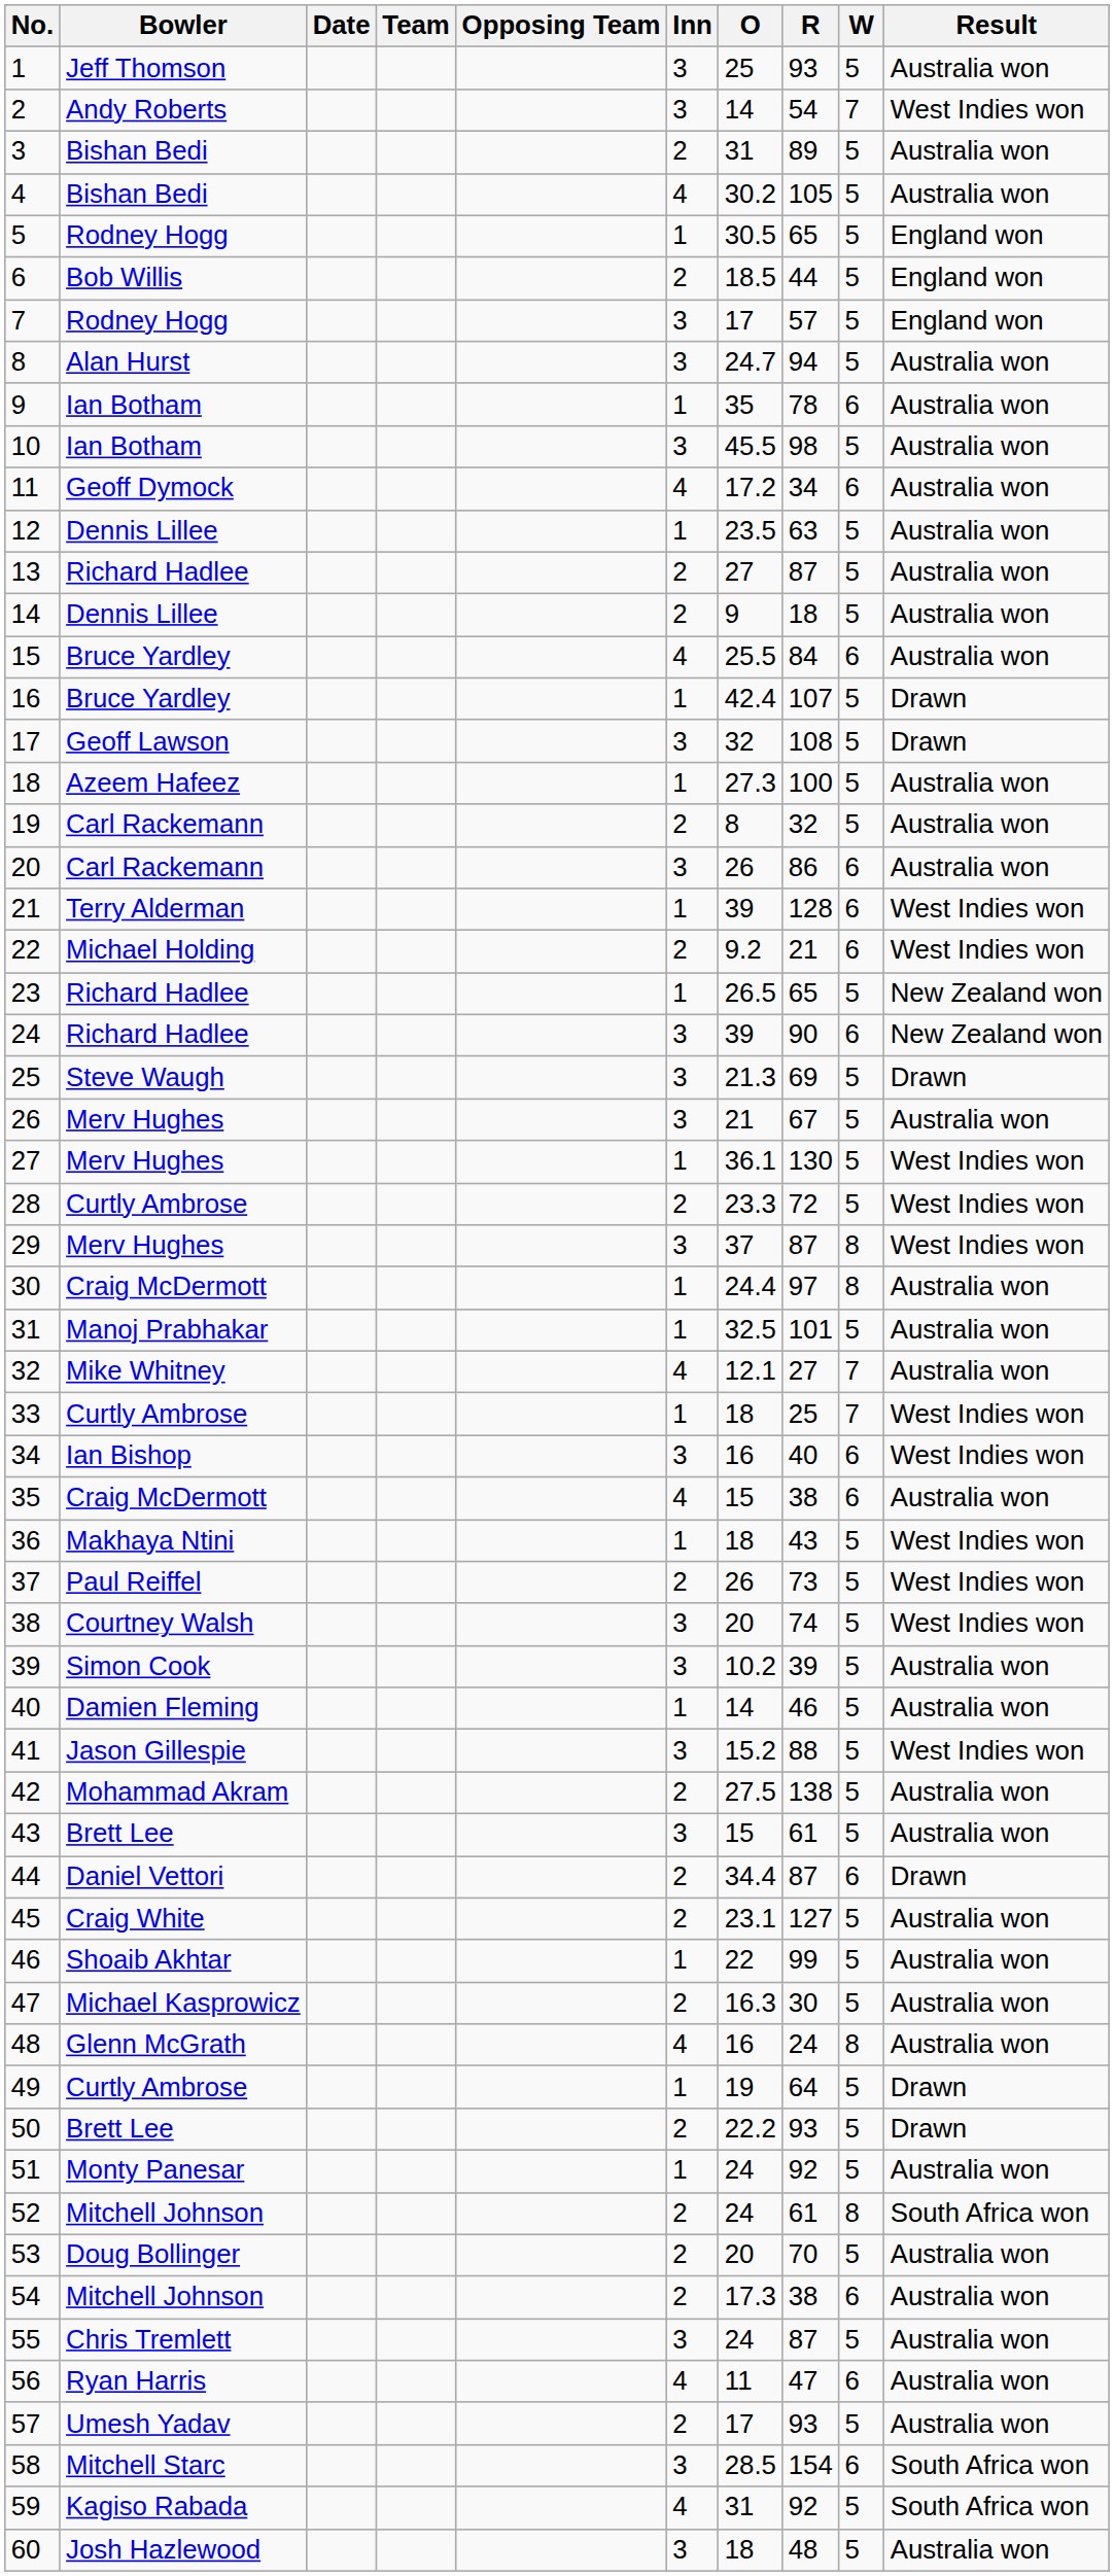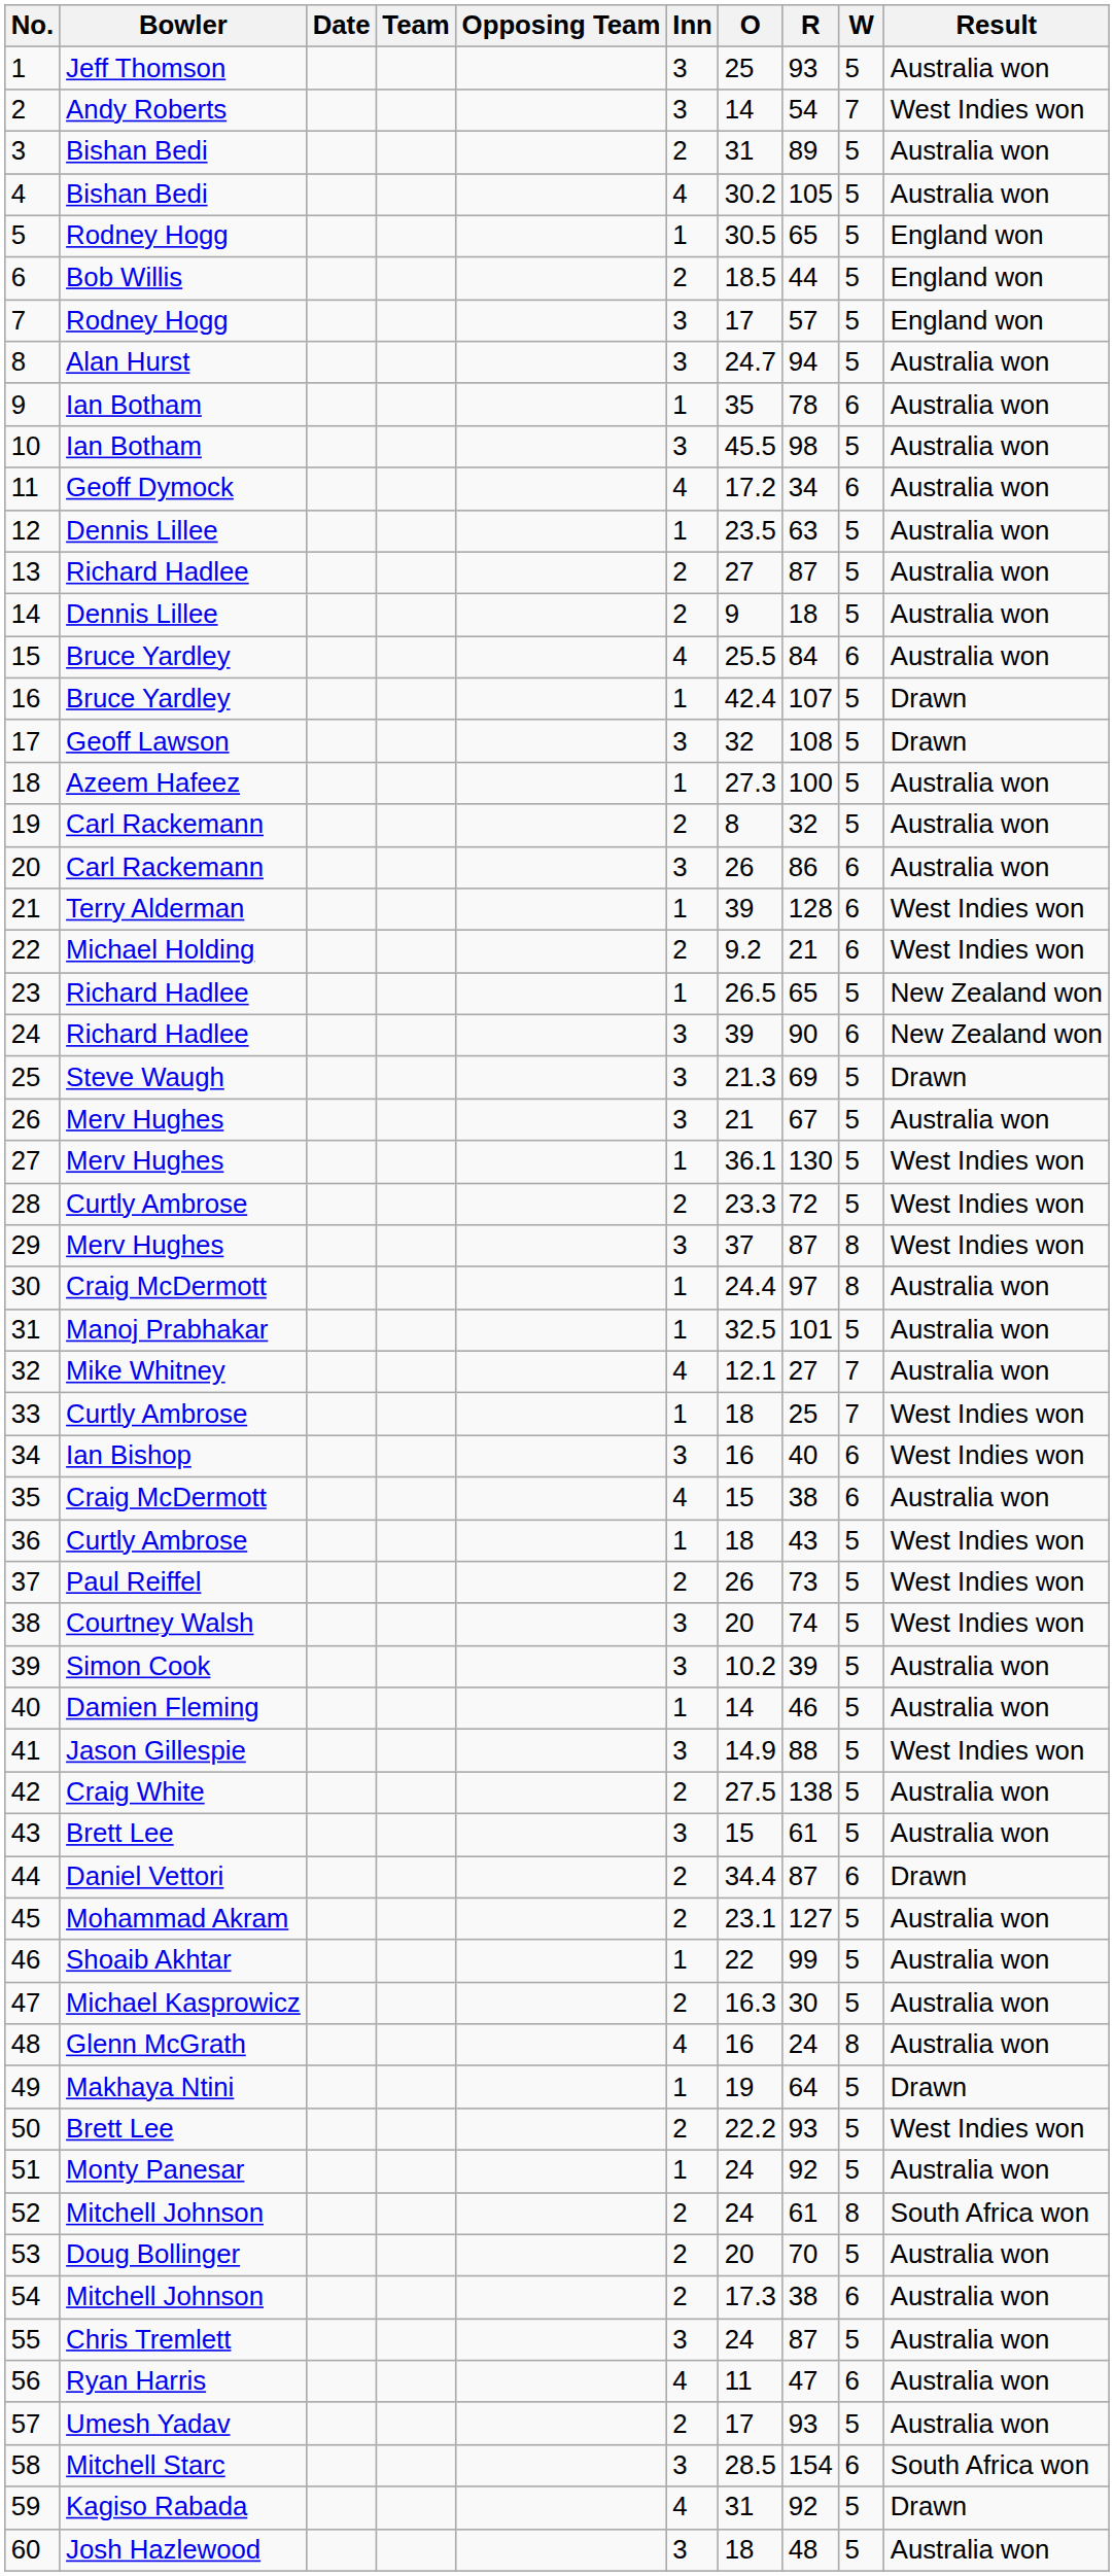36 | Bowler: Makhaya Ntini -> Curtly Ambrose
41 | O: 15.2 -> 14.9
42 | Bowler: Mohammad Akram -> Craig White
45 | Bowler: Craig White -> Mohammad Akram
49 | Bowler: Curtly Ambrose -> Makhaya Ntini
50 | Result: Drawn -> West Indies won
59 | Result: South Africa won -> Drawn
